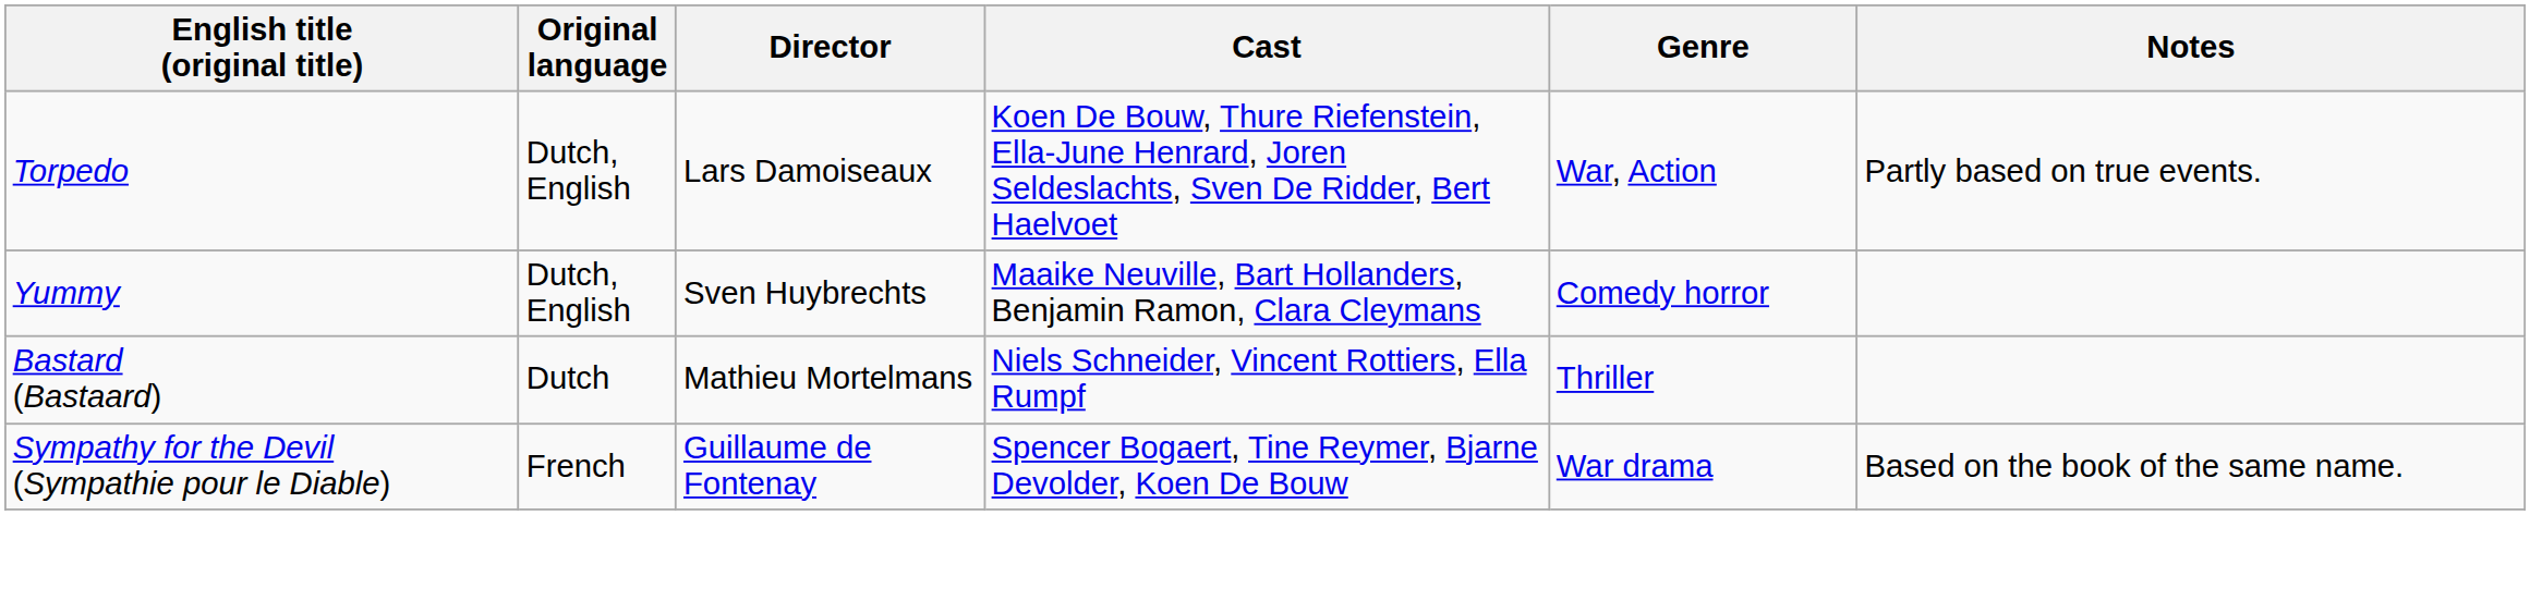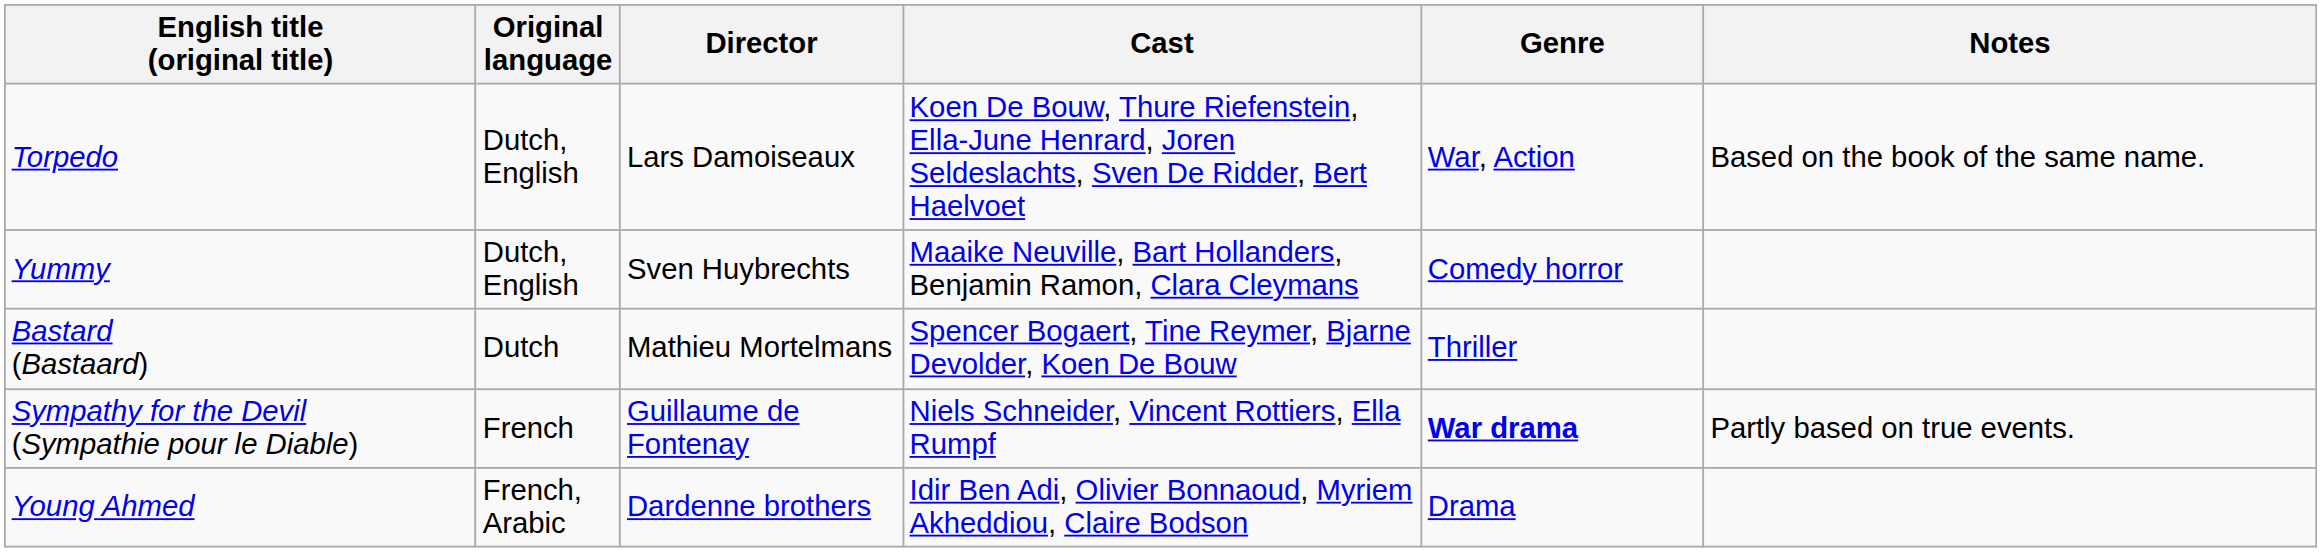Torpedo | Notes: Partly based on true events. -> Based on the book of the same name.
Bastard (Bastaard) | Cast: Niels Schneider, Vincent Rottiers, Ella Rumpf -> Spencer Bogaert, Tine Reymer, Bjarne Devolder, Koen De Bouw
Sympathy for the Devil (Sympathie pour le Diable) | Cast: Spencer Bogaert, Tine Reymer, Bjarne Devolder, Koen De Bouw -> Niels Schneider, Vincent Rottiers, Ella Rumpf
Sympathy for the Devil (Sympathie pour le Diable) | Genre: normal -> bold
Sympathy for the Devil (Sympathie pour le Diable) | Notes: Based on the book of the same name. -> Partly based on true events.
+ row: Young Ahmed | French, Arabic | Dardenne brothers | Idir Ben Adi, Olivier Bonnaoud, Myriem Akheddiou, Claire Bodson | Drama
